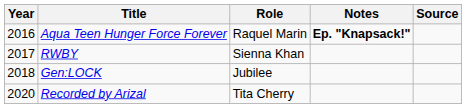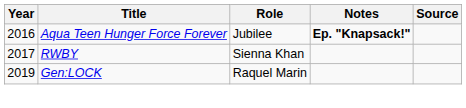Aqua Teen Hunger Force Forever | Role: Raquel Marin -> Jubilee
Gen:LOCK | Year: 2018 -> 2019
Gen:LOCK | Role: Jubilee -> Raquel Marin
- row: 2020 | Recorded by Arizal | Tita Cherry
